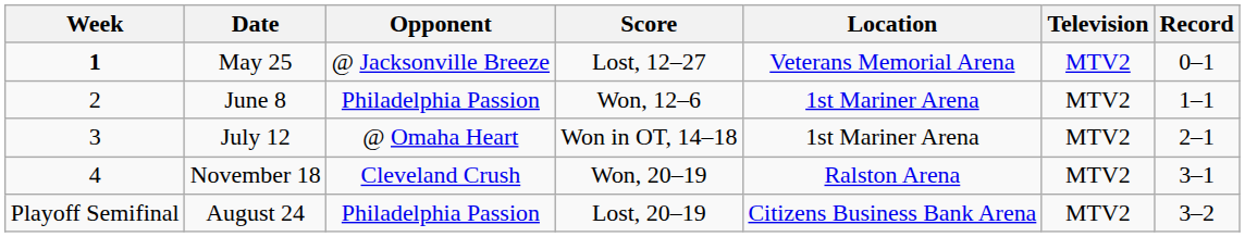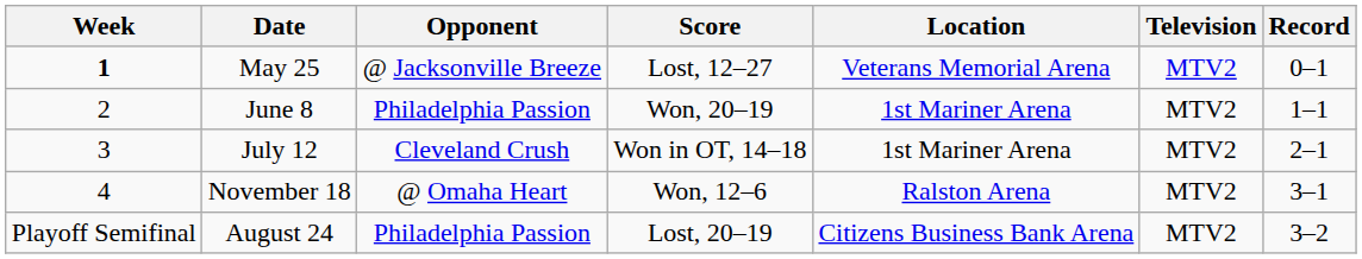June 8 | Score: Won, 12–6 -> Won, 20–19
July 12 | Opponent: @ Omaha Heart -> Cleveland Crush
November 18 | Opponent: Cleveland Crush -> @ Omaha Heart
November 18 | Score: Won, 20–19 -> Won, 12–6
